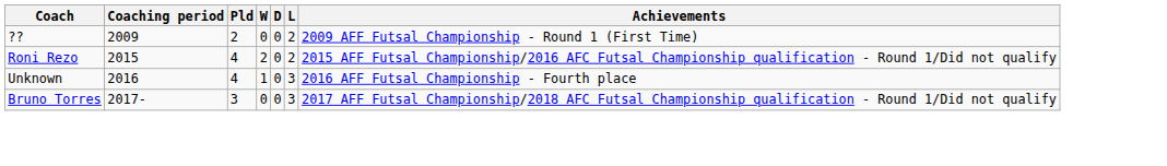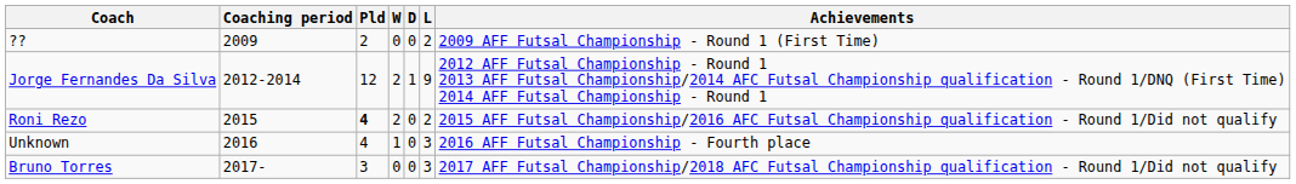+ row: Jorge Fernandes Da Silva | 2012-2014 | 12 | 2 | 1 | 9 | 2012 AFF Futsal Championship - Round 1 2013 AFF Futsal Championship/2014 AFC Futsal Championship qualification - Round 1/DNQ (First Time) 2014 AFF Futsal Championship - Round 1
Roni Rezo | Pld: normal -> bold
